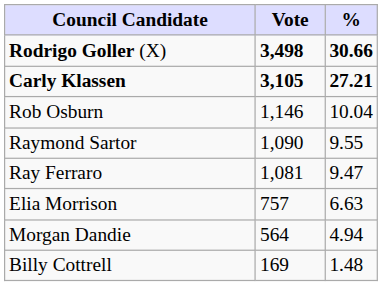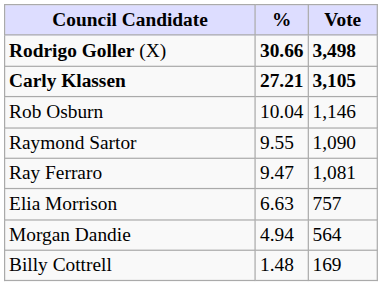columns swapped: Vote <-> %
